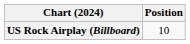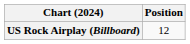US Rock Airplay (Billboard) | Position: 10 -> 12
